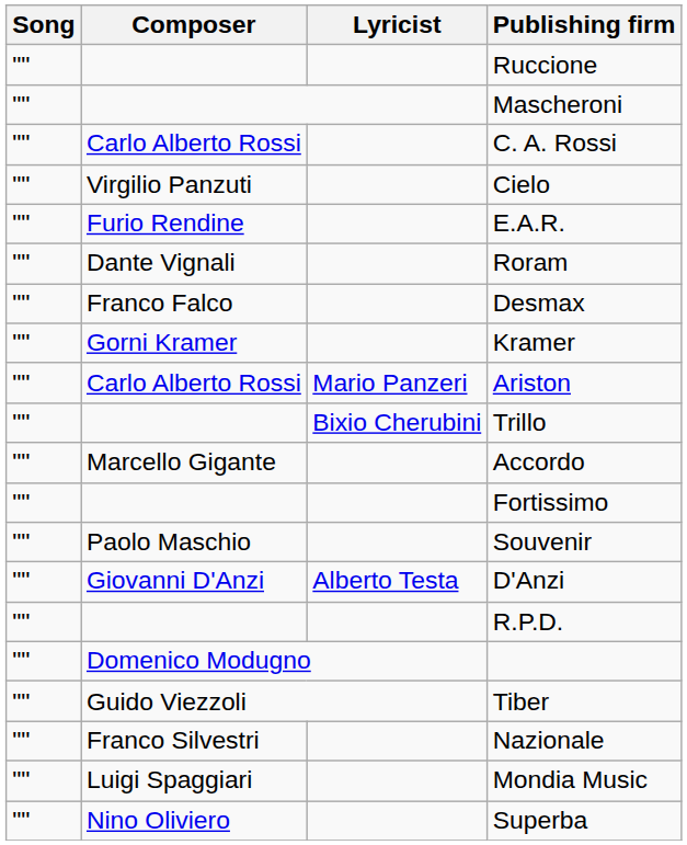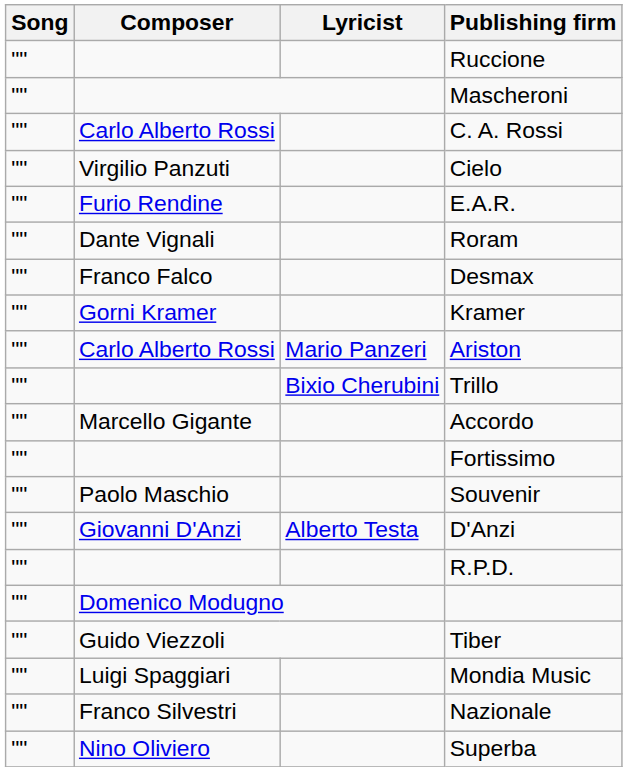rows swapped: Nazionale <-> Mondia Music
